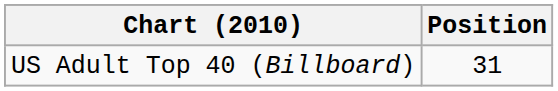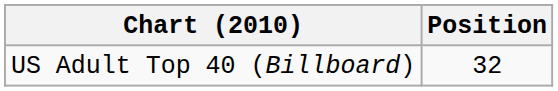US Adult Top 40 (Billboard) | Position: 31 -> 32
